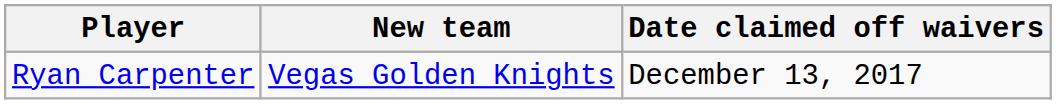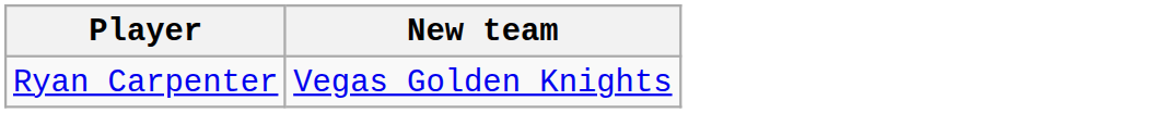- column: Date claimed off waivers | December 13, 2017
